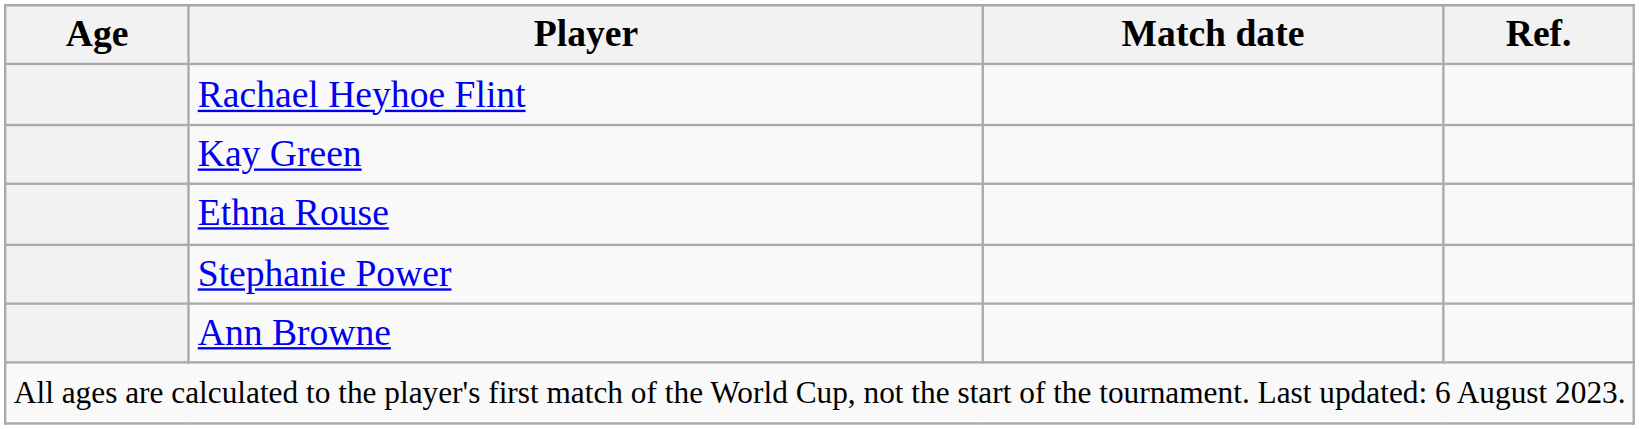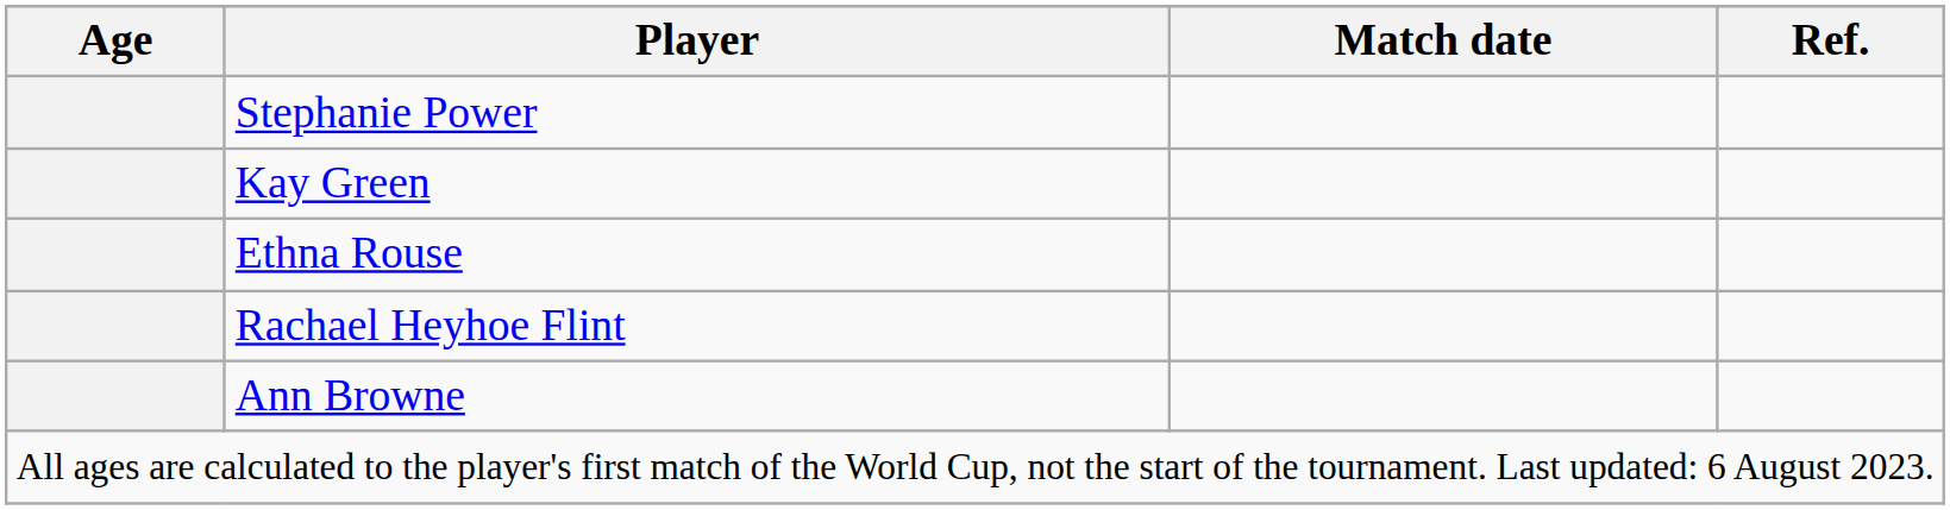rows swapped: Stephanie Power <-> Rachael Heyhoe Flint
